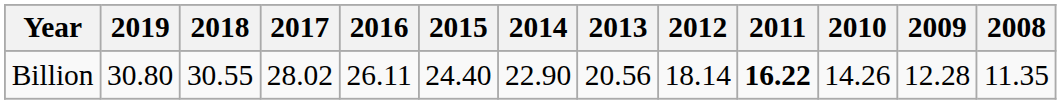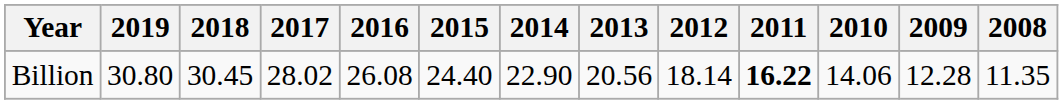Billion | 2018: 30.55 -> 30.45
Billion | 2016: 26.11 -> 26.08
Billion | 2010: 14.26 -> 14.06
